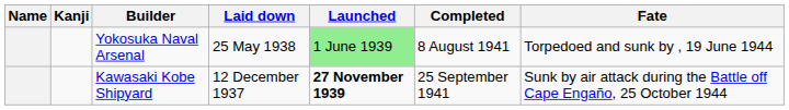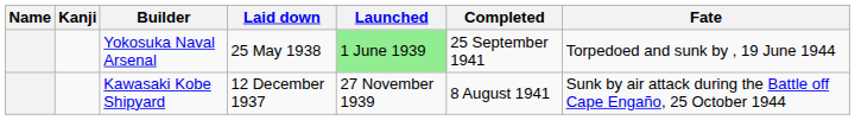Yokosuka Naval Arsenal | Completed: 8 August 1941 -> 25 September 1941
Kawasaki Kobe Shipyard | Launched: bold -> normal
Kawasaki Kobe Shipyard | Completed: 25 September 1941 -> 8 August 1941
